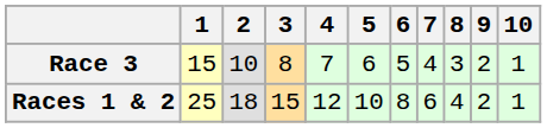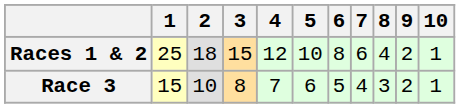rows swapped: Races 1 & 2 <-> Race 3
